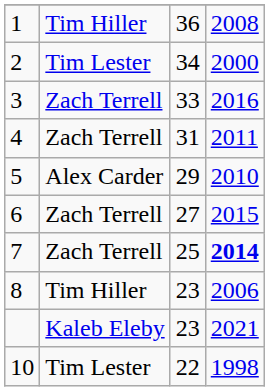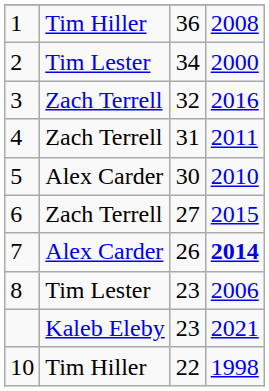3 | column 3: 33 -> 32
5 | column 3: 29 -> 30
7 | column 2: Zach Terrell -> Alex Carder
7 | column 3: 25 -> 26
8 | column 2: Tim Hiller -> Tim Lester
10 | column 2: Tim Lester -> Tim Hiller
